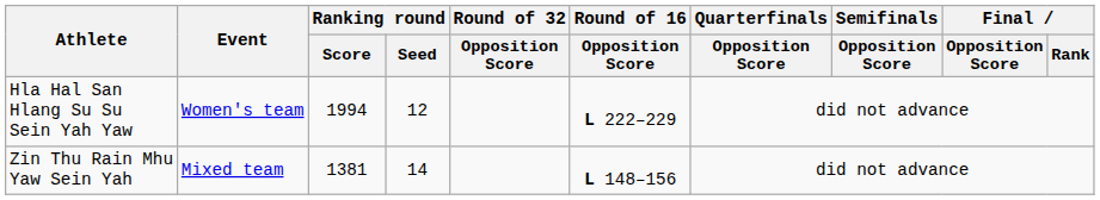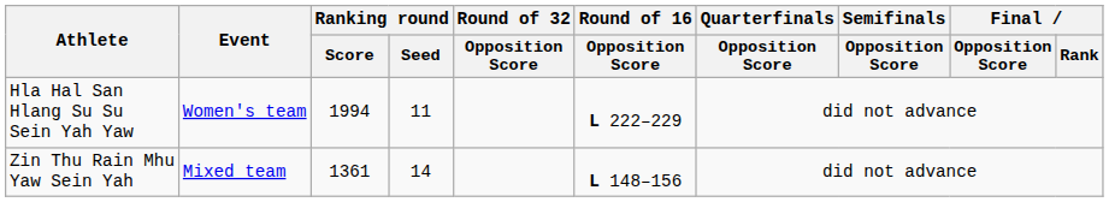Hla Hal San Hlang Su Su Sein Yah Yaw | Ranking round / Seed: 12 -> 11
Zin Thu Rain Mhu Yaw Sein Yah | Ranking round / Score: 1381 -> 1361
